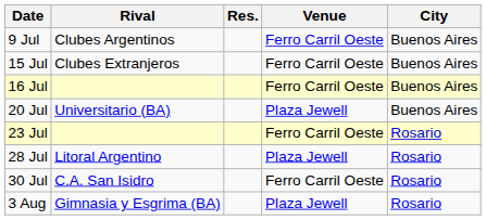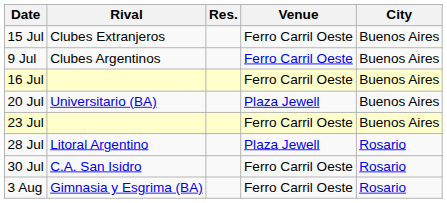rows swapped: 9 Jul <-> 15 Jul
23 Jul | City: Rosario -> Buenos Aires
3 Aug | Venue: Plaza Jewell -> Ferro Carril Oeste
